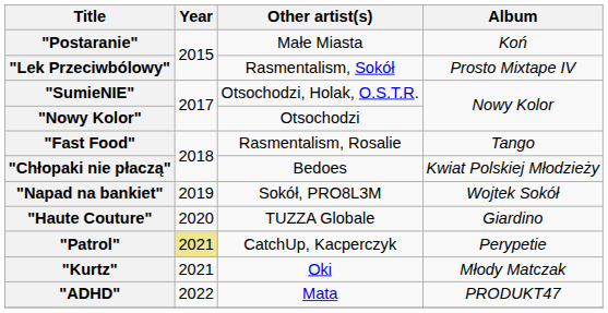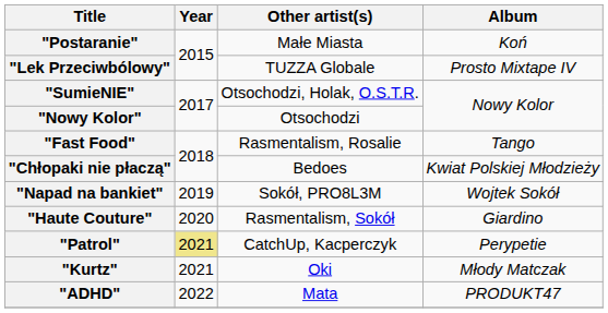"Lek Przeciwbólowy" | Other artist(s): Rasmentalism, Sokół -> TUZZA Globale
"Haute Couture" | Other artist(s): TUZZA Globale -> Rasmentalism, Sokół
